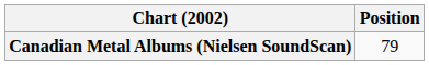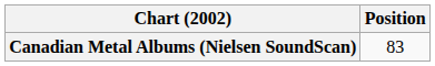Canadian Metal Albums (Nielsen SoundScan) | Position: 79 -> 83
